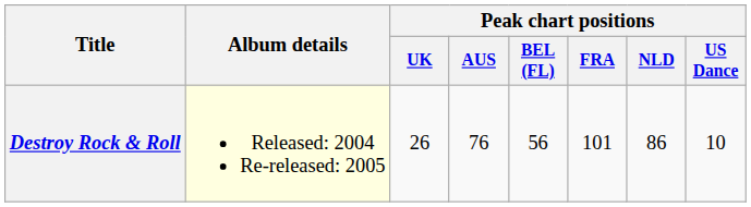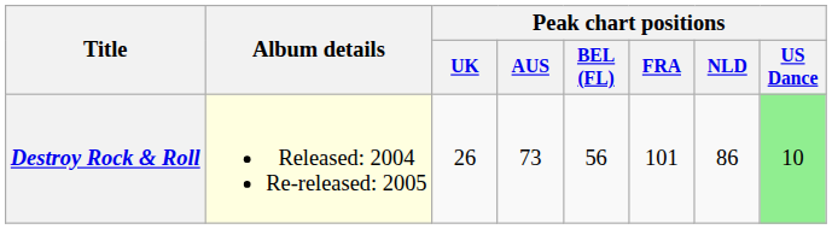Destroy Rock & Roll | Peak chart positions / AUS: 76 -> 73
Destroy Rock & Roll | Peak chart positions / US Dance: no background -> lightgreen background
